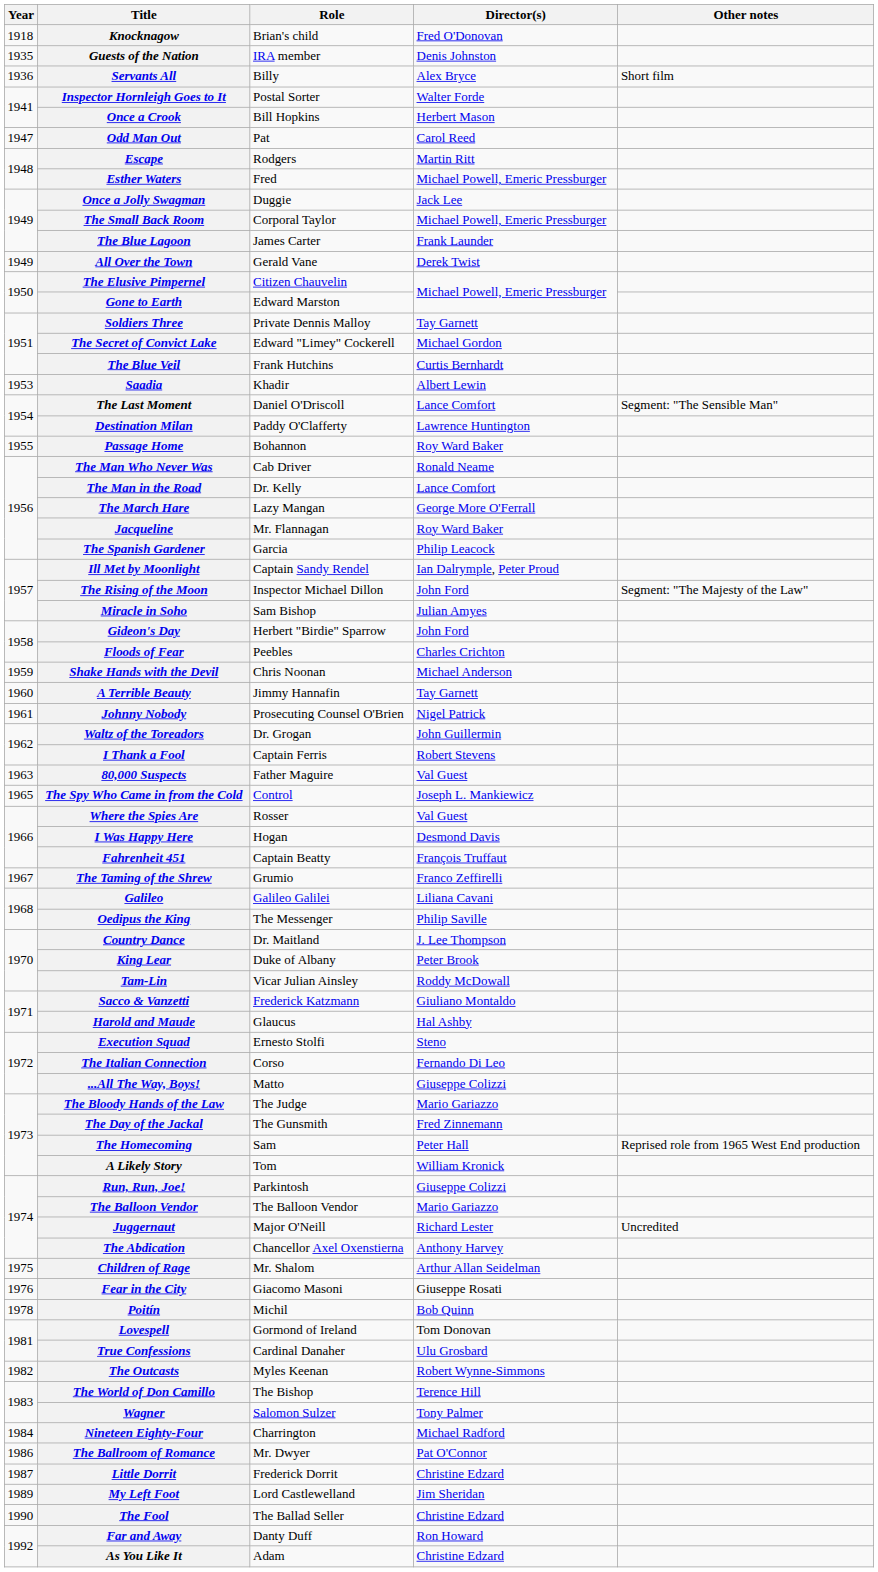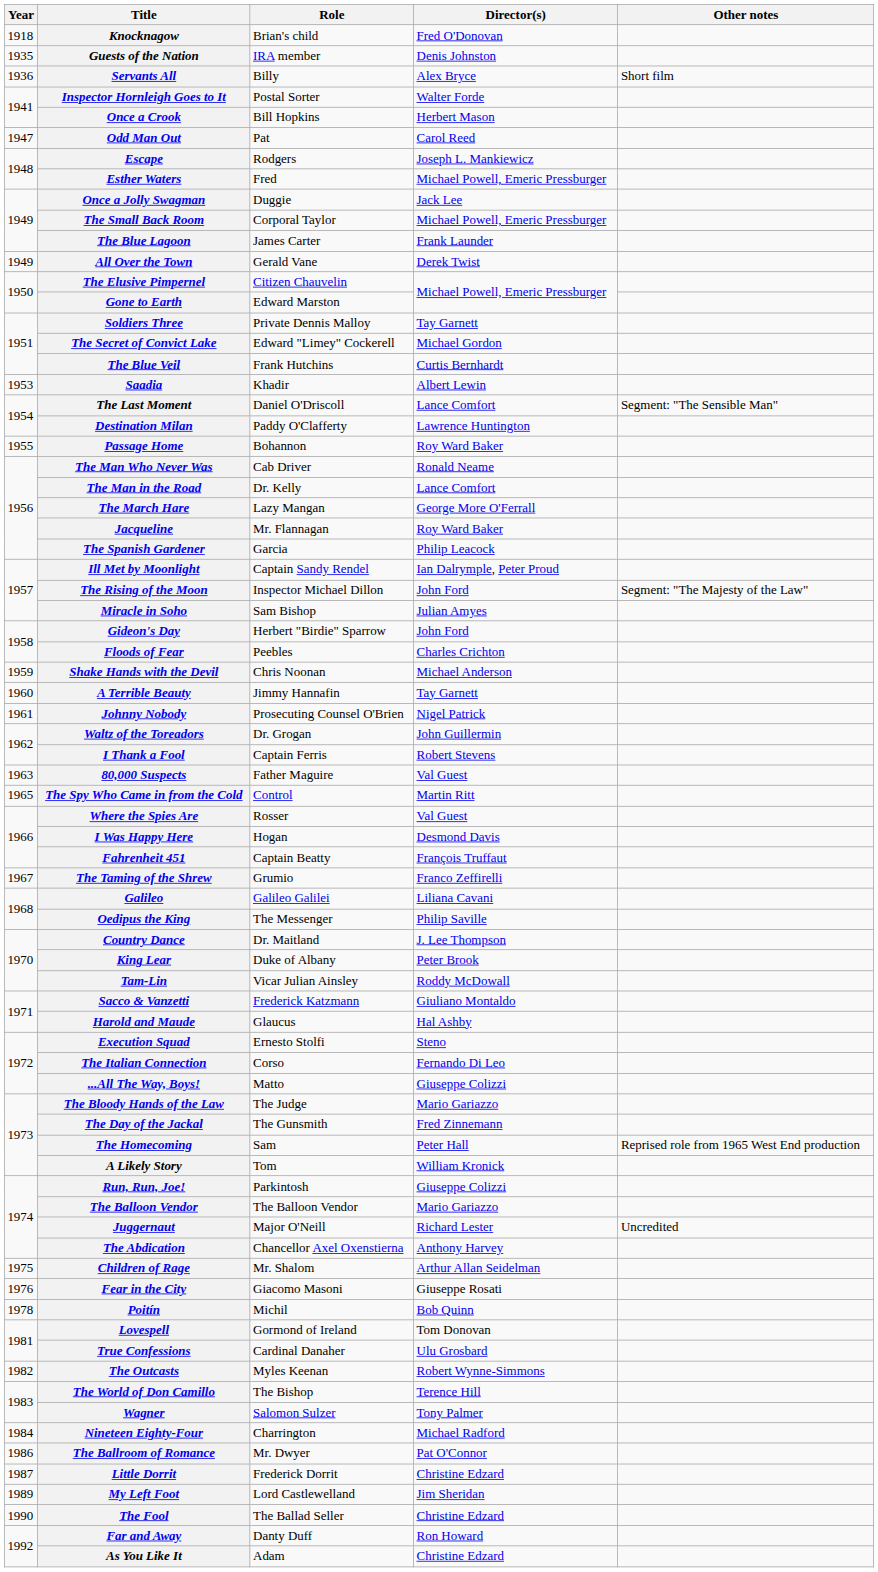Escape | Director(s): Martin Ritt -> Joseph L. Mankiewicz
The Spy Who Came in from the Cold | Director(s): Joseph L. Mankiewicz -> Martin Ritt
